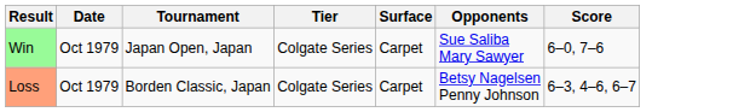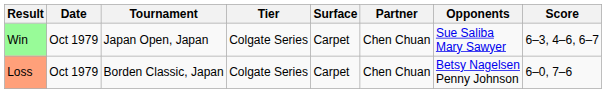+ column: Partner | Chen Chuan | Chen Chuan
Win | Score: 6–0, 7–6 -> 6–3, 4–6, 6–7
Loss | Score: 6–3, 4–6, 6–7 -> 6–0, 7–6
